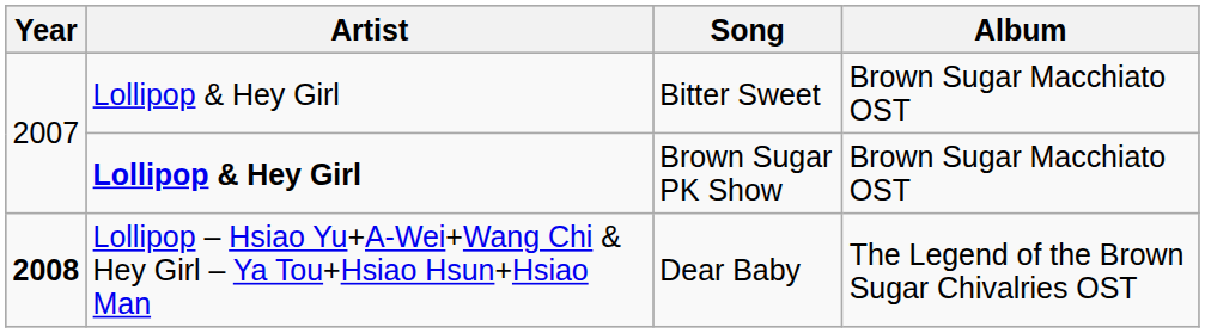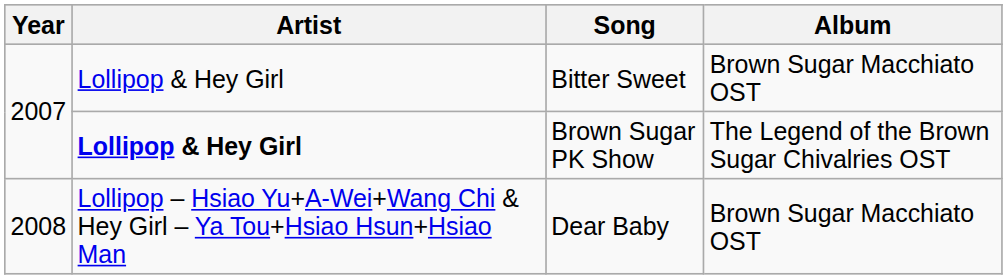Brown Sugar PK Show | Album: Brown Sugar Macchiato OST -> The Legend of the Brown Sugar Chivalries OST
Dear Baby | Year: bold -> normal
Dear Baby | Album: The Legend of the Brown Sugar Chivalries OST -> Brown Sugar Macchiato OST
